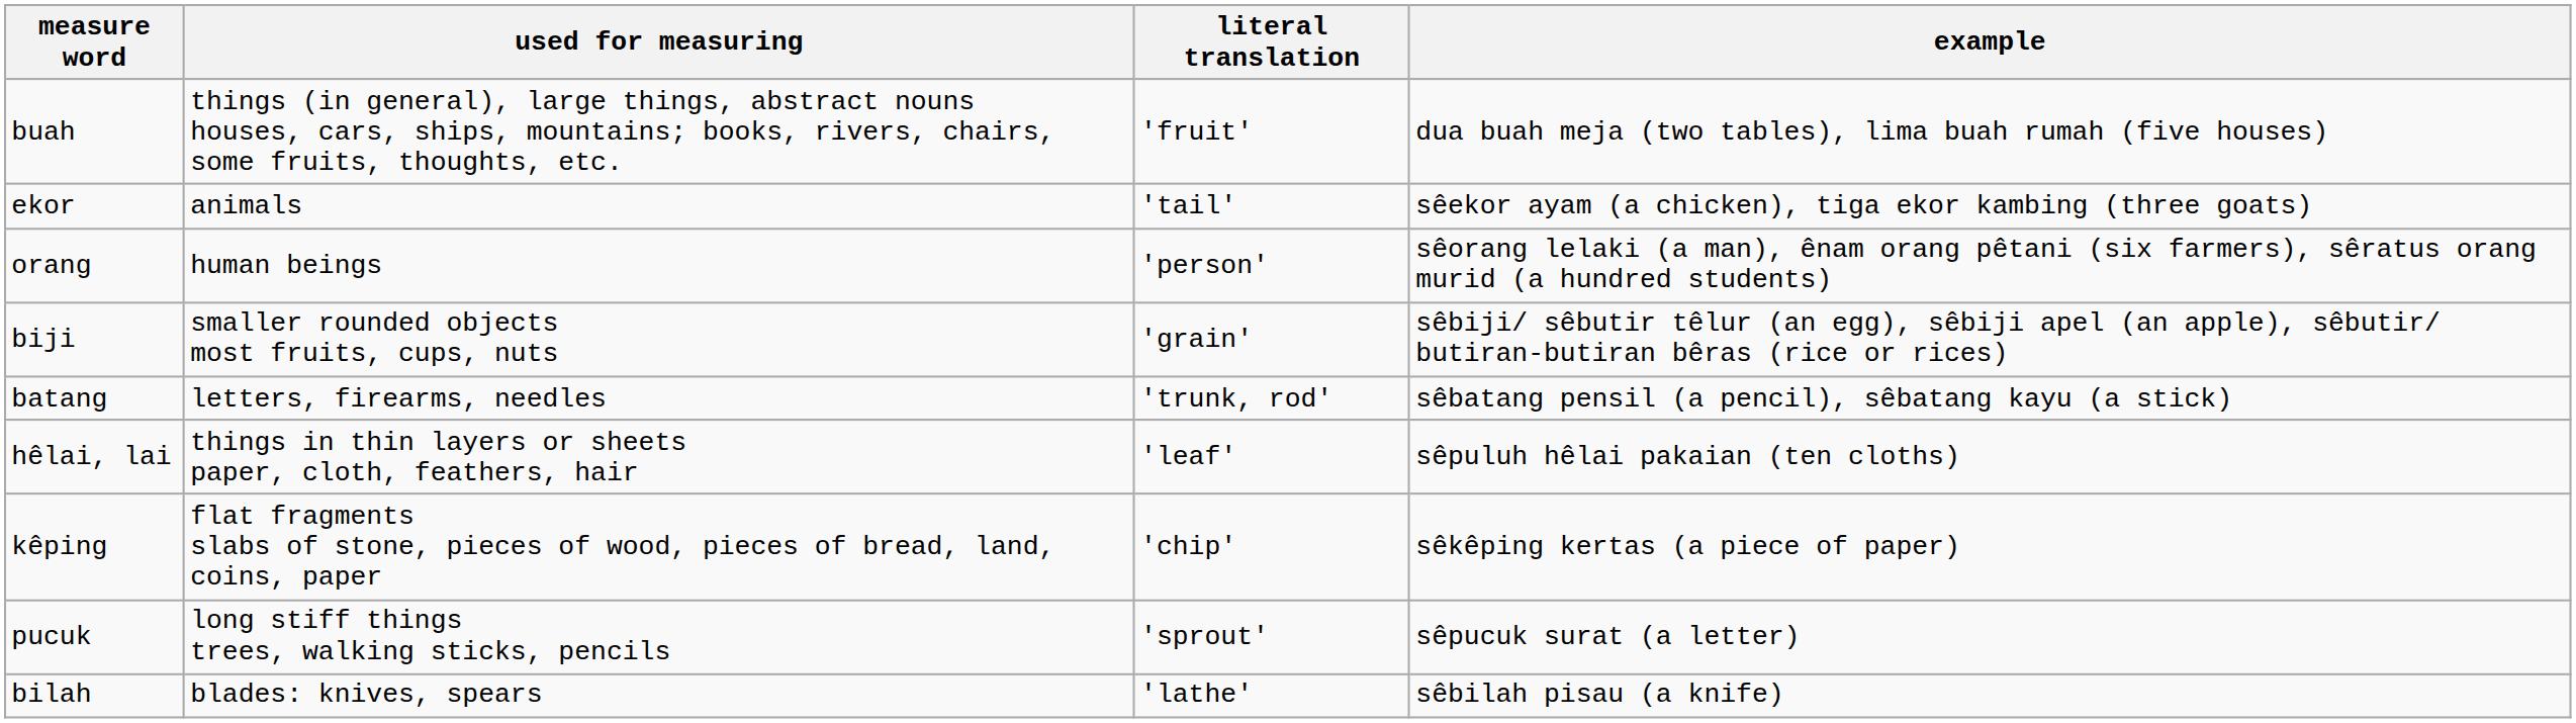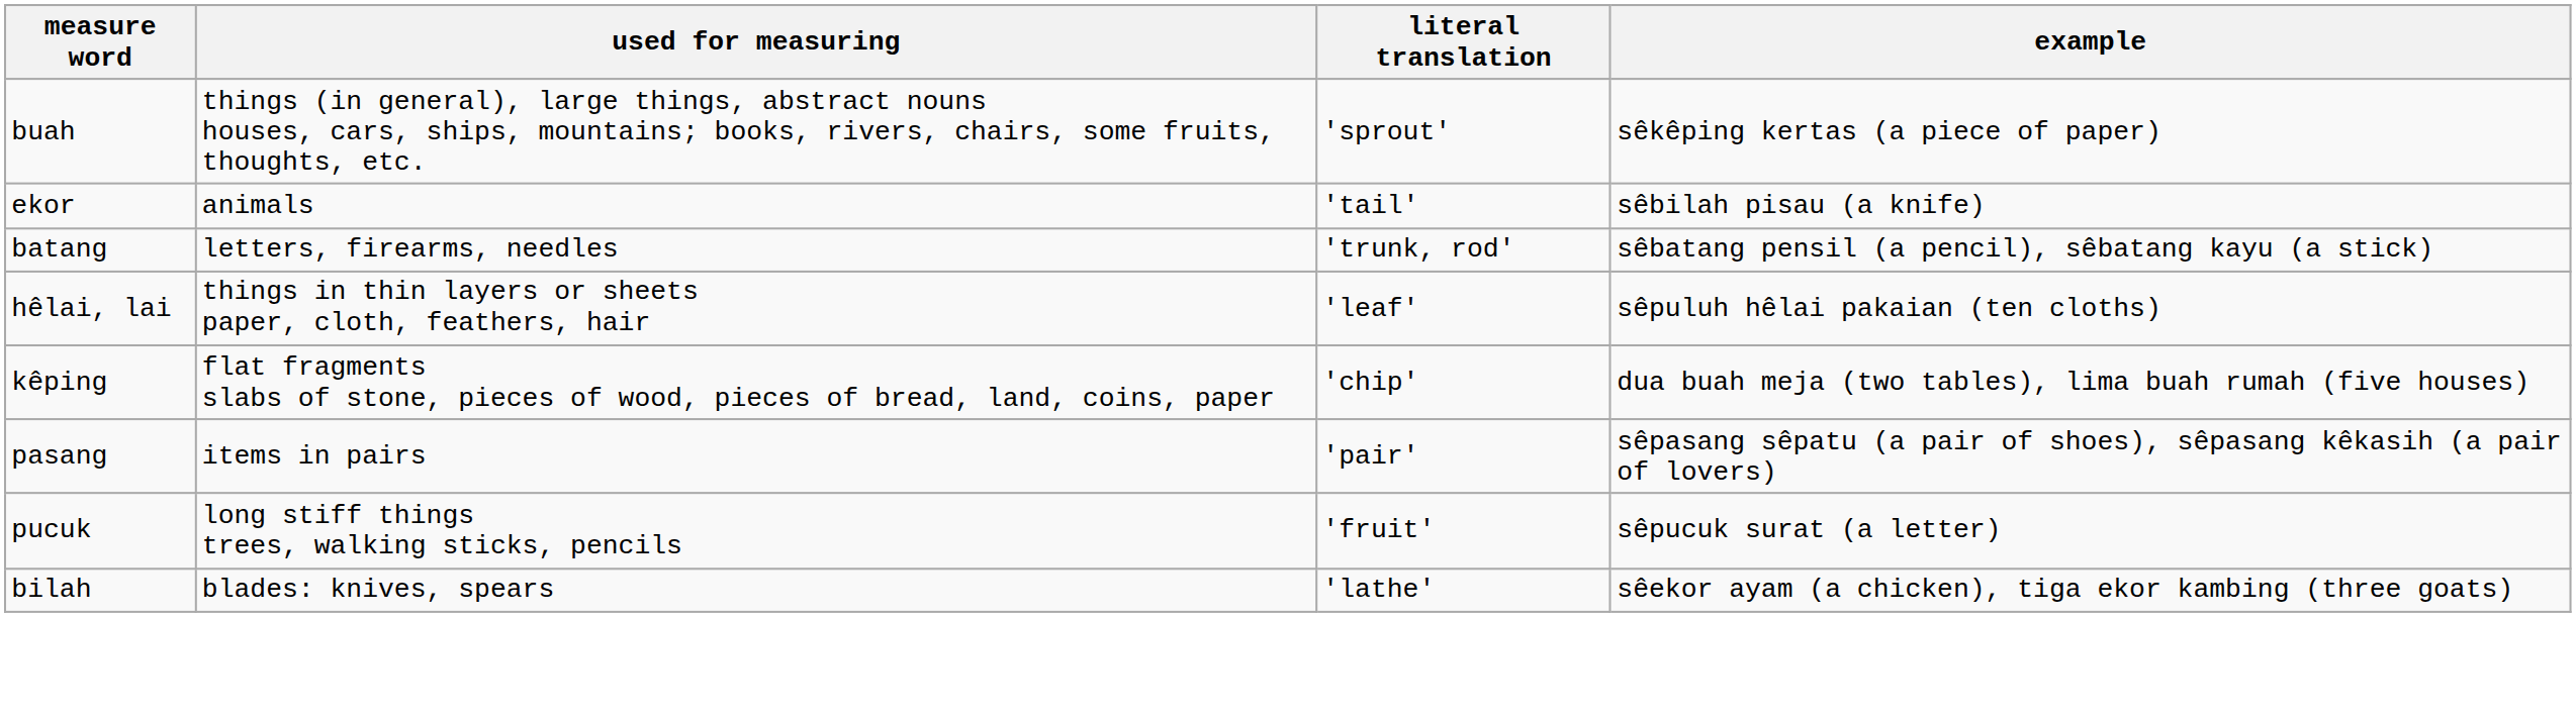buah | literal translation: 'fruit' -> 'sprout'
buah | example: dua buah meja (two tables), lima buah rumah (five houses) -> sêkêping kertas (a piece of paper)
ekor | example: sêekor ayam (a chicken), tiga ekor kambing (three goats) -> sêbilah pisau (a knife)
- row: orang | human beings | 'person' | sêorang lelaki (a man), ênam orang pêtani (six farmers), sêratus orang murid (a hundred students)
- row: biji | smaller rounded objects most fruits, cups, nuts | 'grain' | sêbiji/ sêbutir têlur (an egg), sêbiji apel (an apple), sêbutir/ butiran-butiran bêras (rice or rices)
kêping | example: sêkêping kertas (a piece of paper) -> dua buah meja (two tables), lima buah rumah (five houses)
+ row: pasang | items in pairs | 'pair' | sêpasang sêpatu (a pair of shoes), sêpasang kêkasih (a pair of lovers)
pucuk | literal translation: 'sprout' -> 'fruit'
bilah | example: sêbilah pisau (a knife) -> sêekor ayam (a chicken), tiga ekor kambing (three goats)
